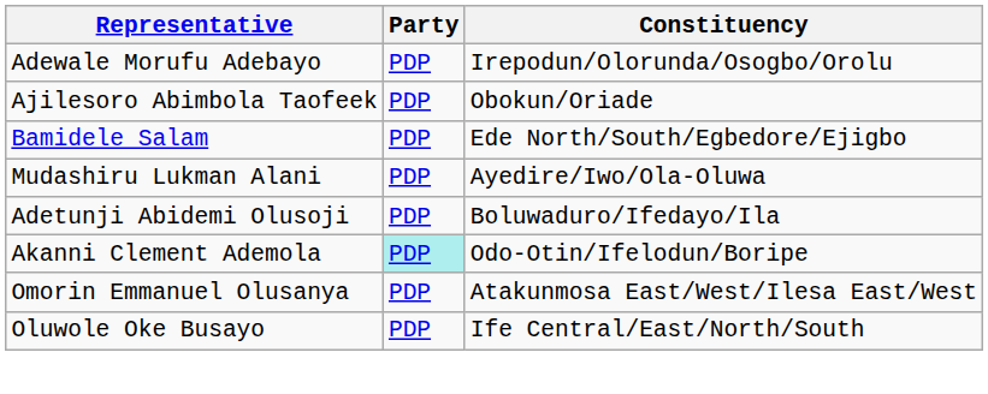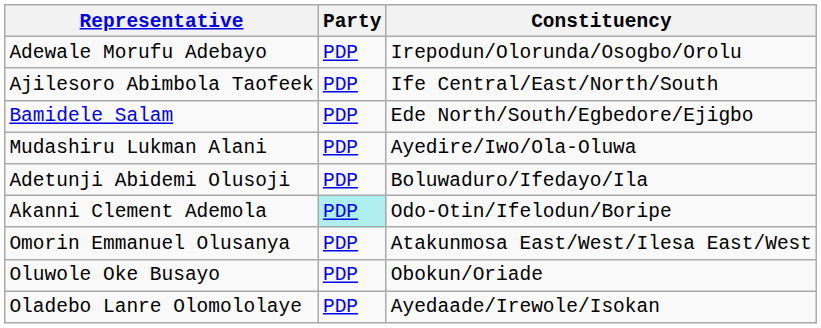Ajilesoro Abimbola Taofeek | Constituency: Obokun/Oriade -> Ife Central/East/North/South
Oluwole Oke Busayo | Constituency: Ife Central/East/North/South -> Obokun/Oriade
+ row: Oladebo Lanre Olomololaye | PDP | Ayedaade/Irewole/Isokan
